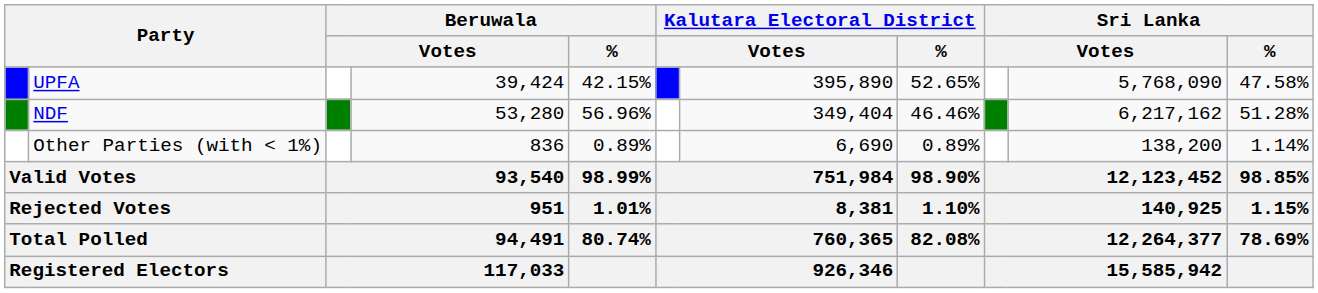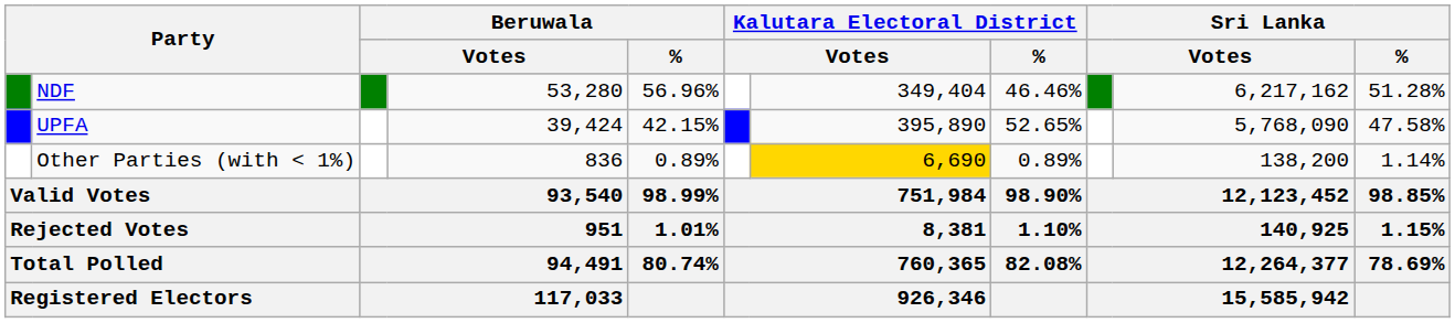rows swapped: NDF <-> UPFA
Other Parties (with < 1%) | column 7: no background -> gold background
